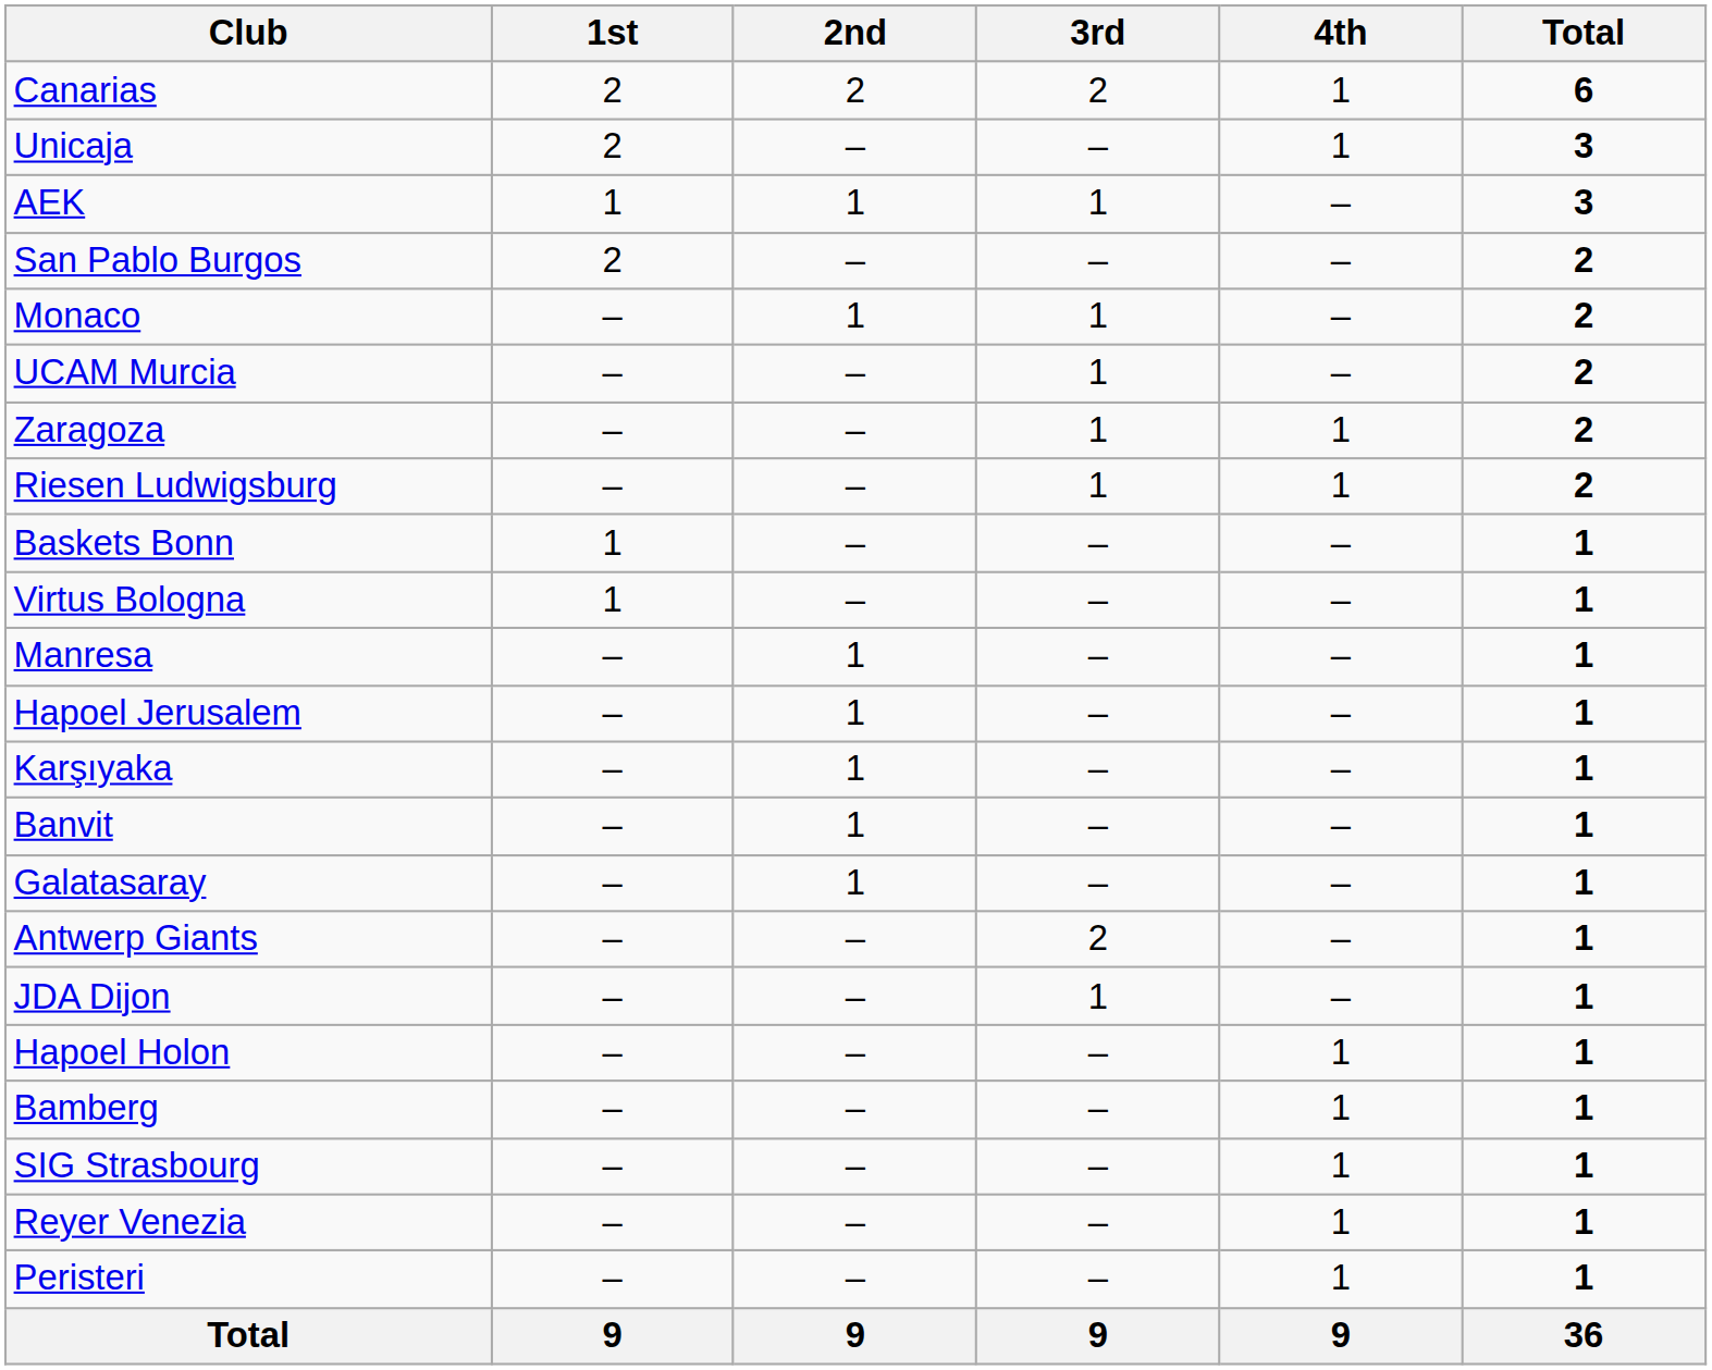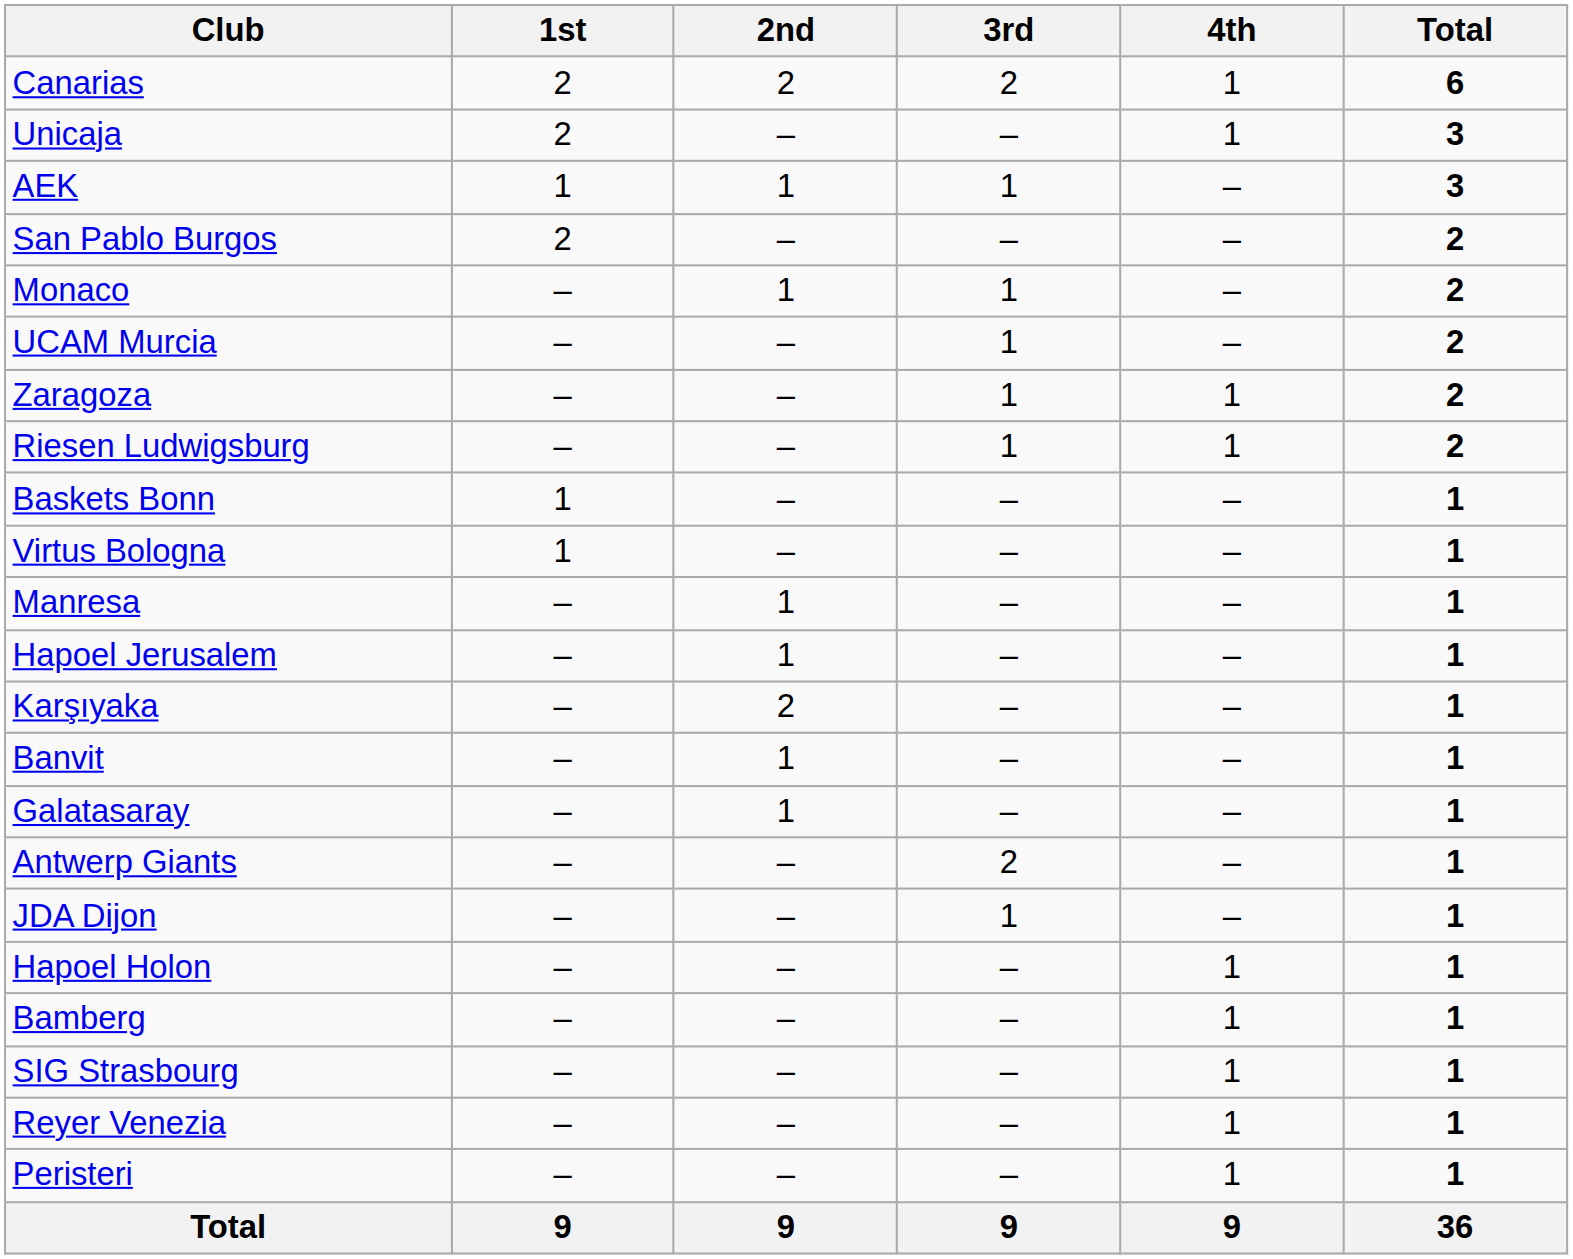Karşıyaka | 2nd: 1 -> 2
